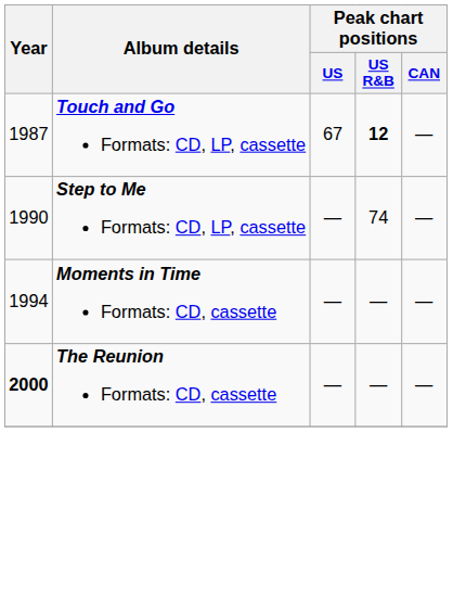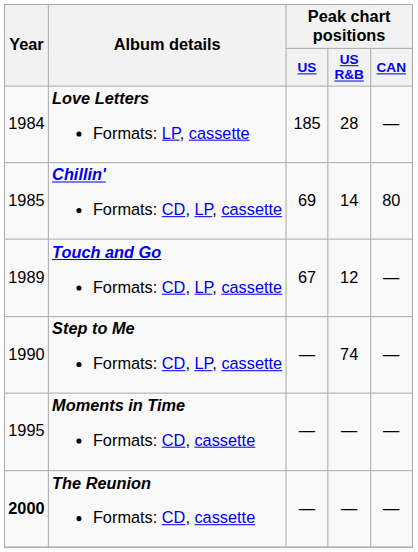+ row: 1984 | Love Letters Formats: LP, cassette | 185 | 28 | —
+ row: 1985 | Chillin' Formats: CD, LP, cassette | 69 | 14 | 80
Touch and Go Formats: CD, LP, cassette | Year: 1987 -> 1989
Touch and Go Formats: CD, LP, cassette | Peak chart positions / US R&B: bold -> normal
Moments in Time Formats: CD, cassette | Year: 1994 -> 1995
